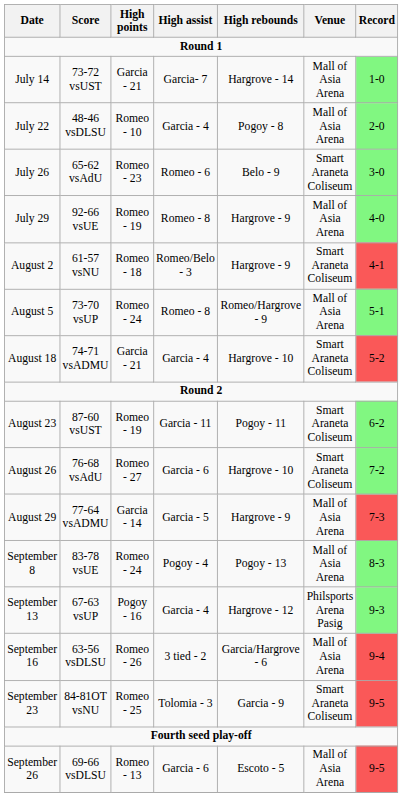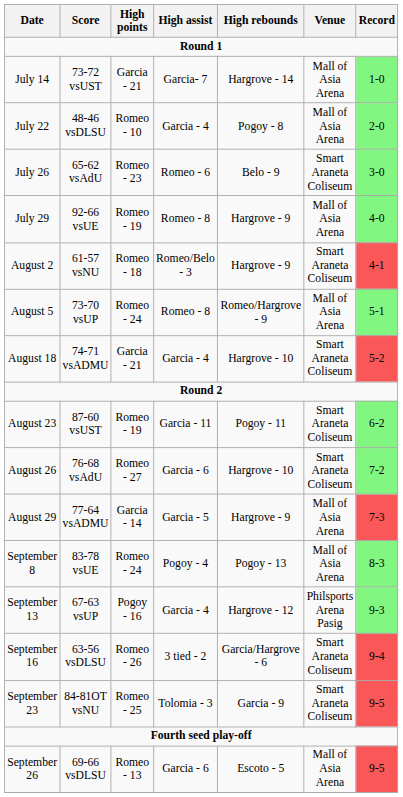September 16 | Venue: Mall of Asia Arena -> Smart Araneta Coliseum
